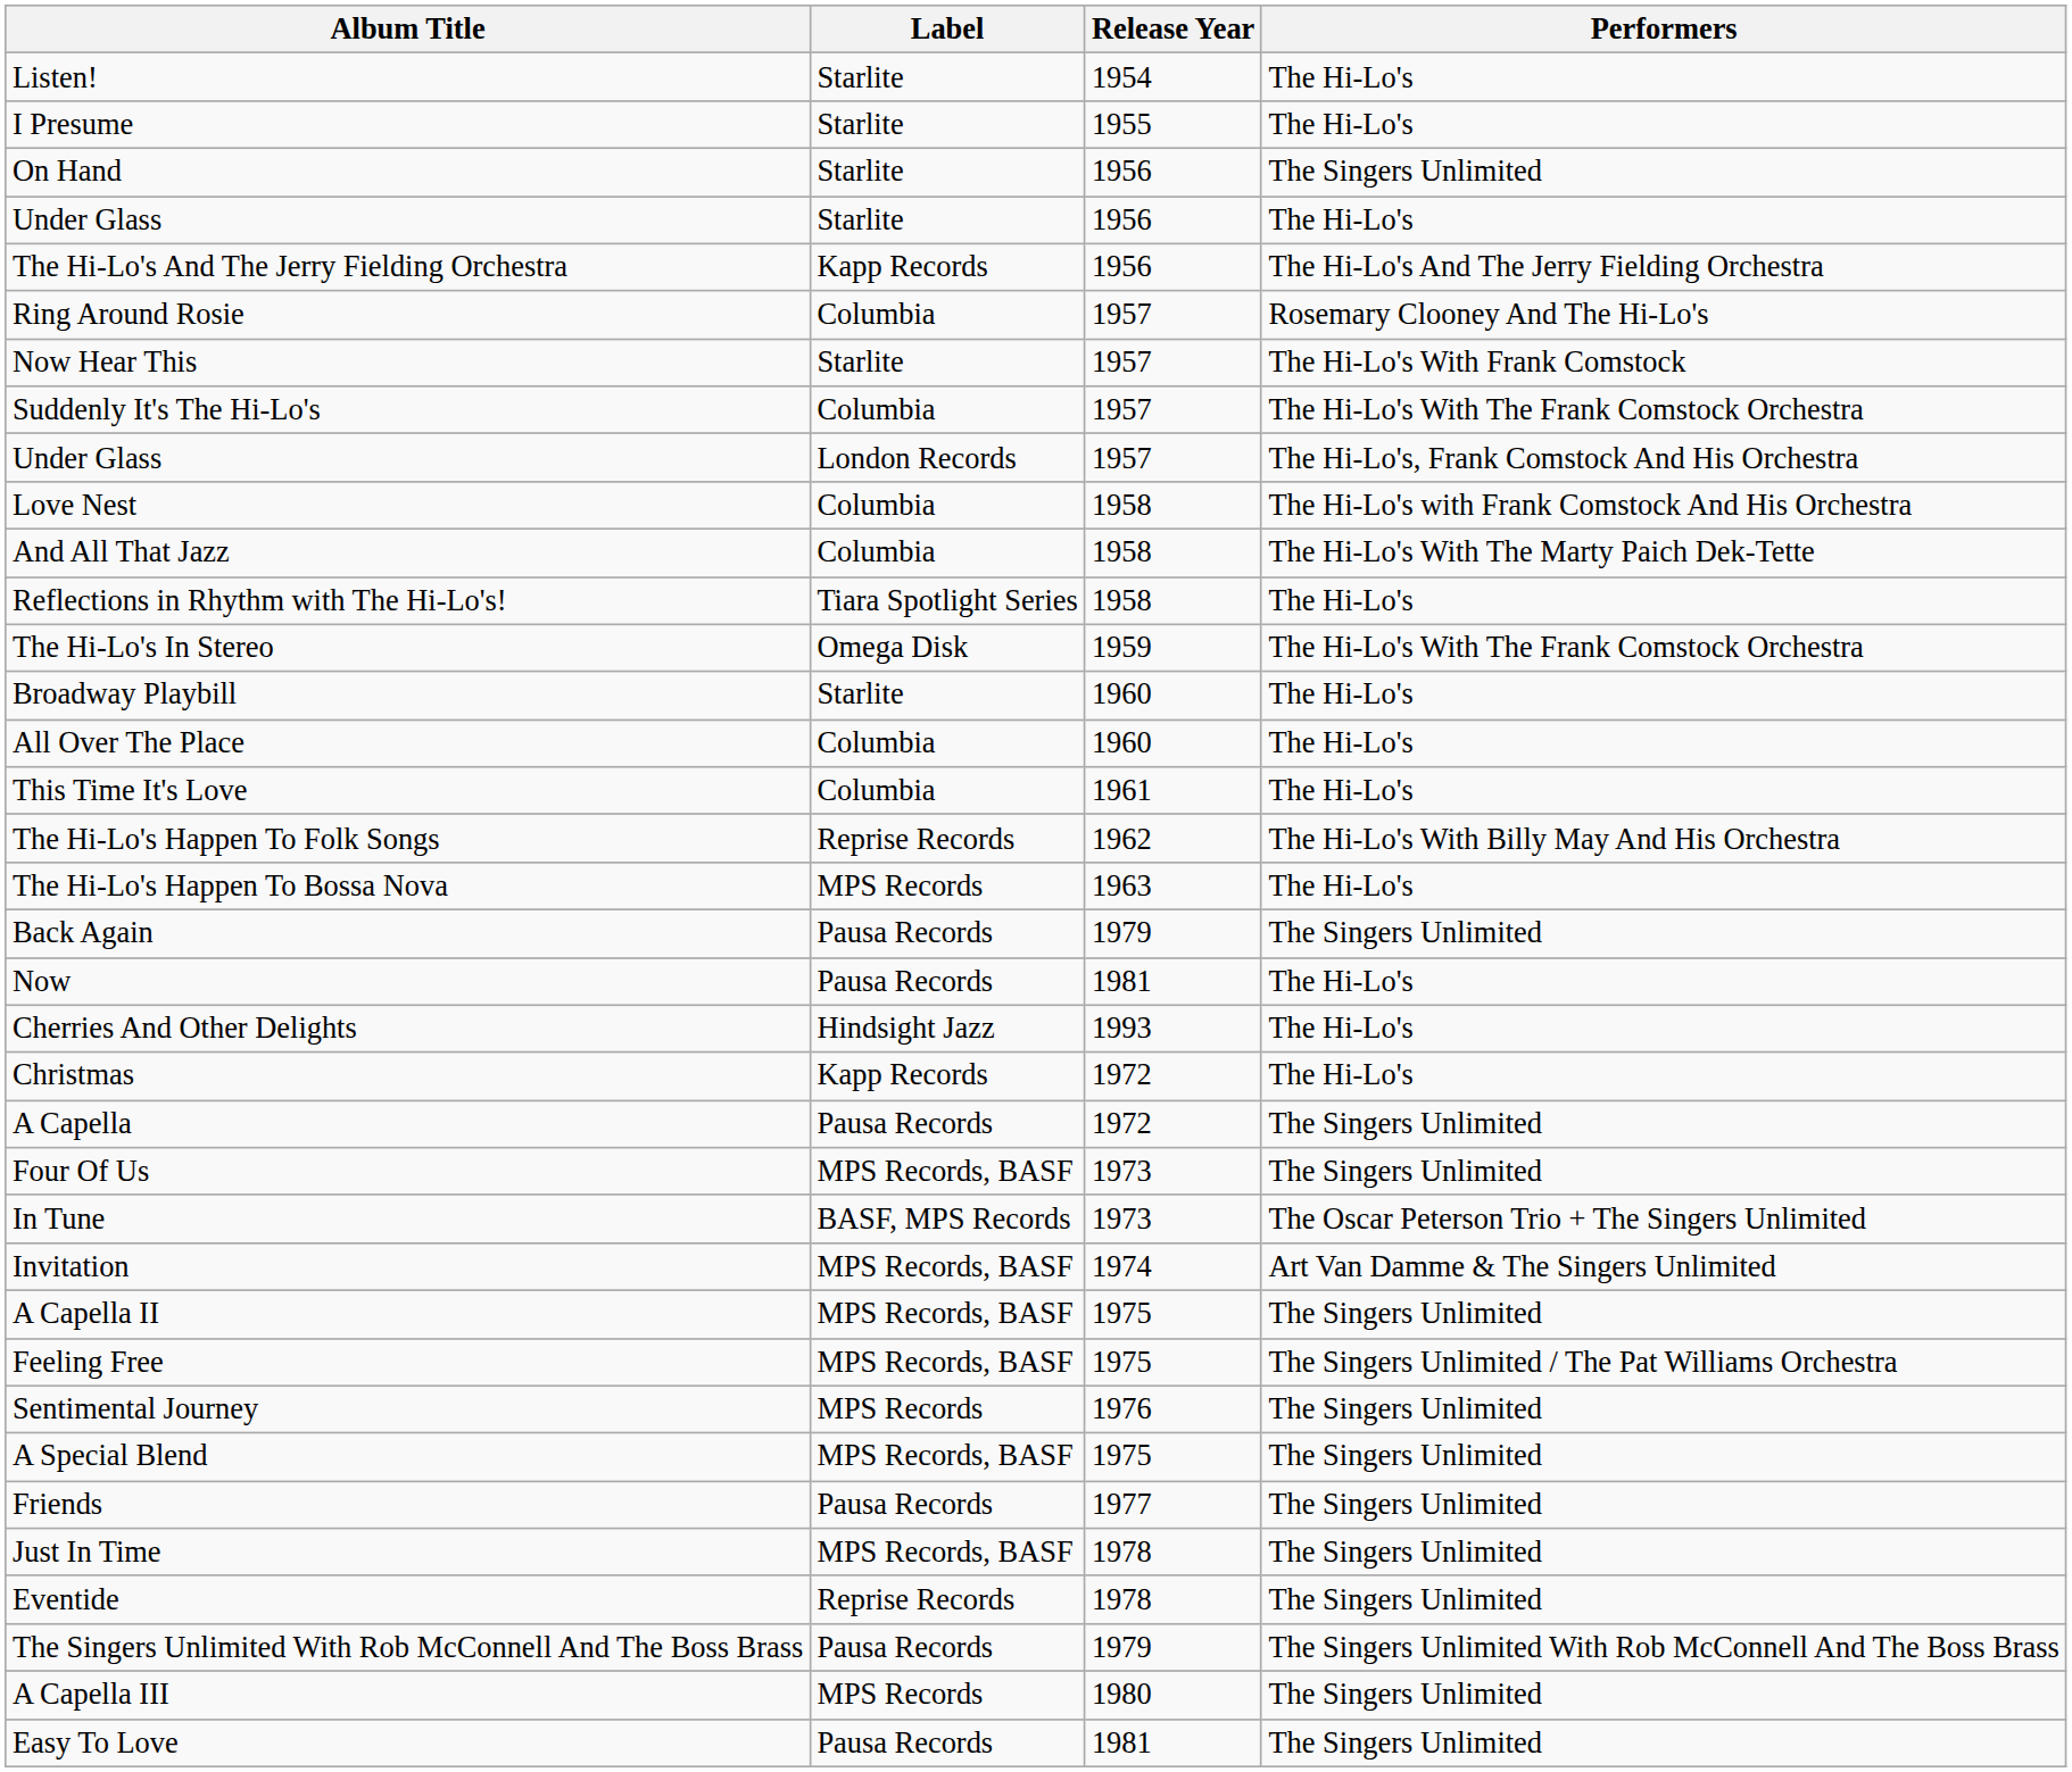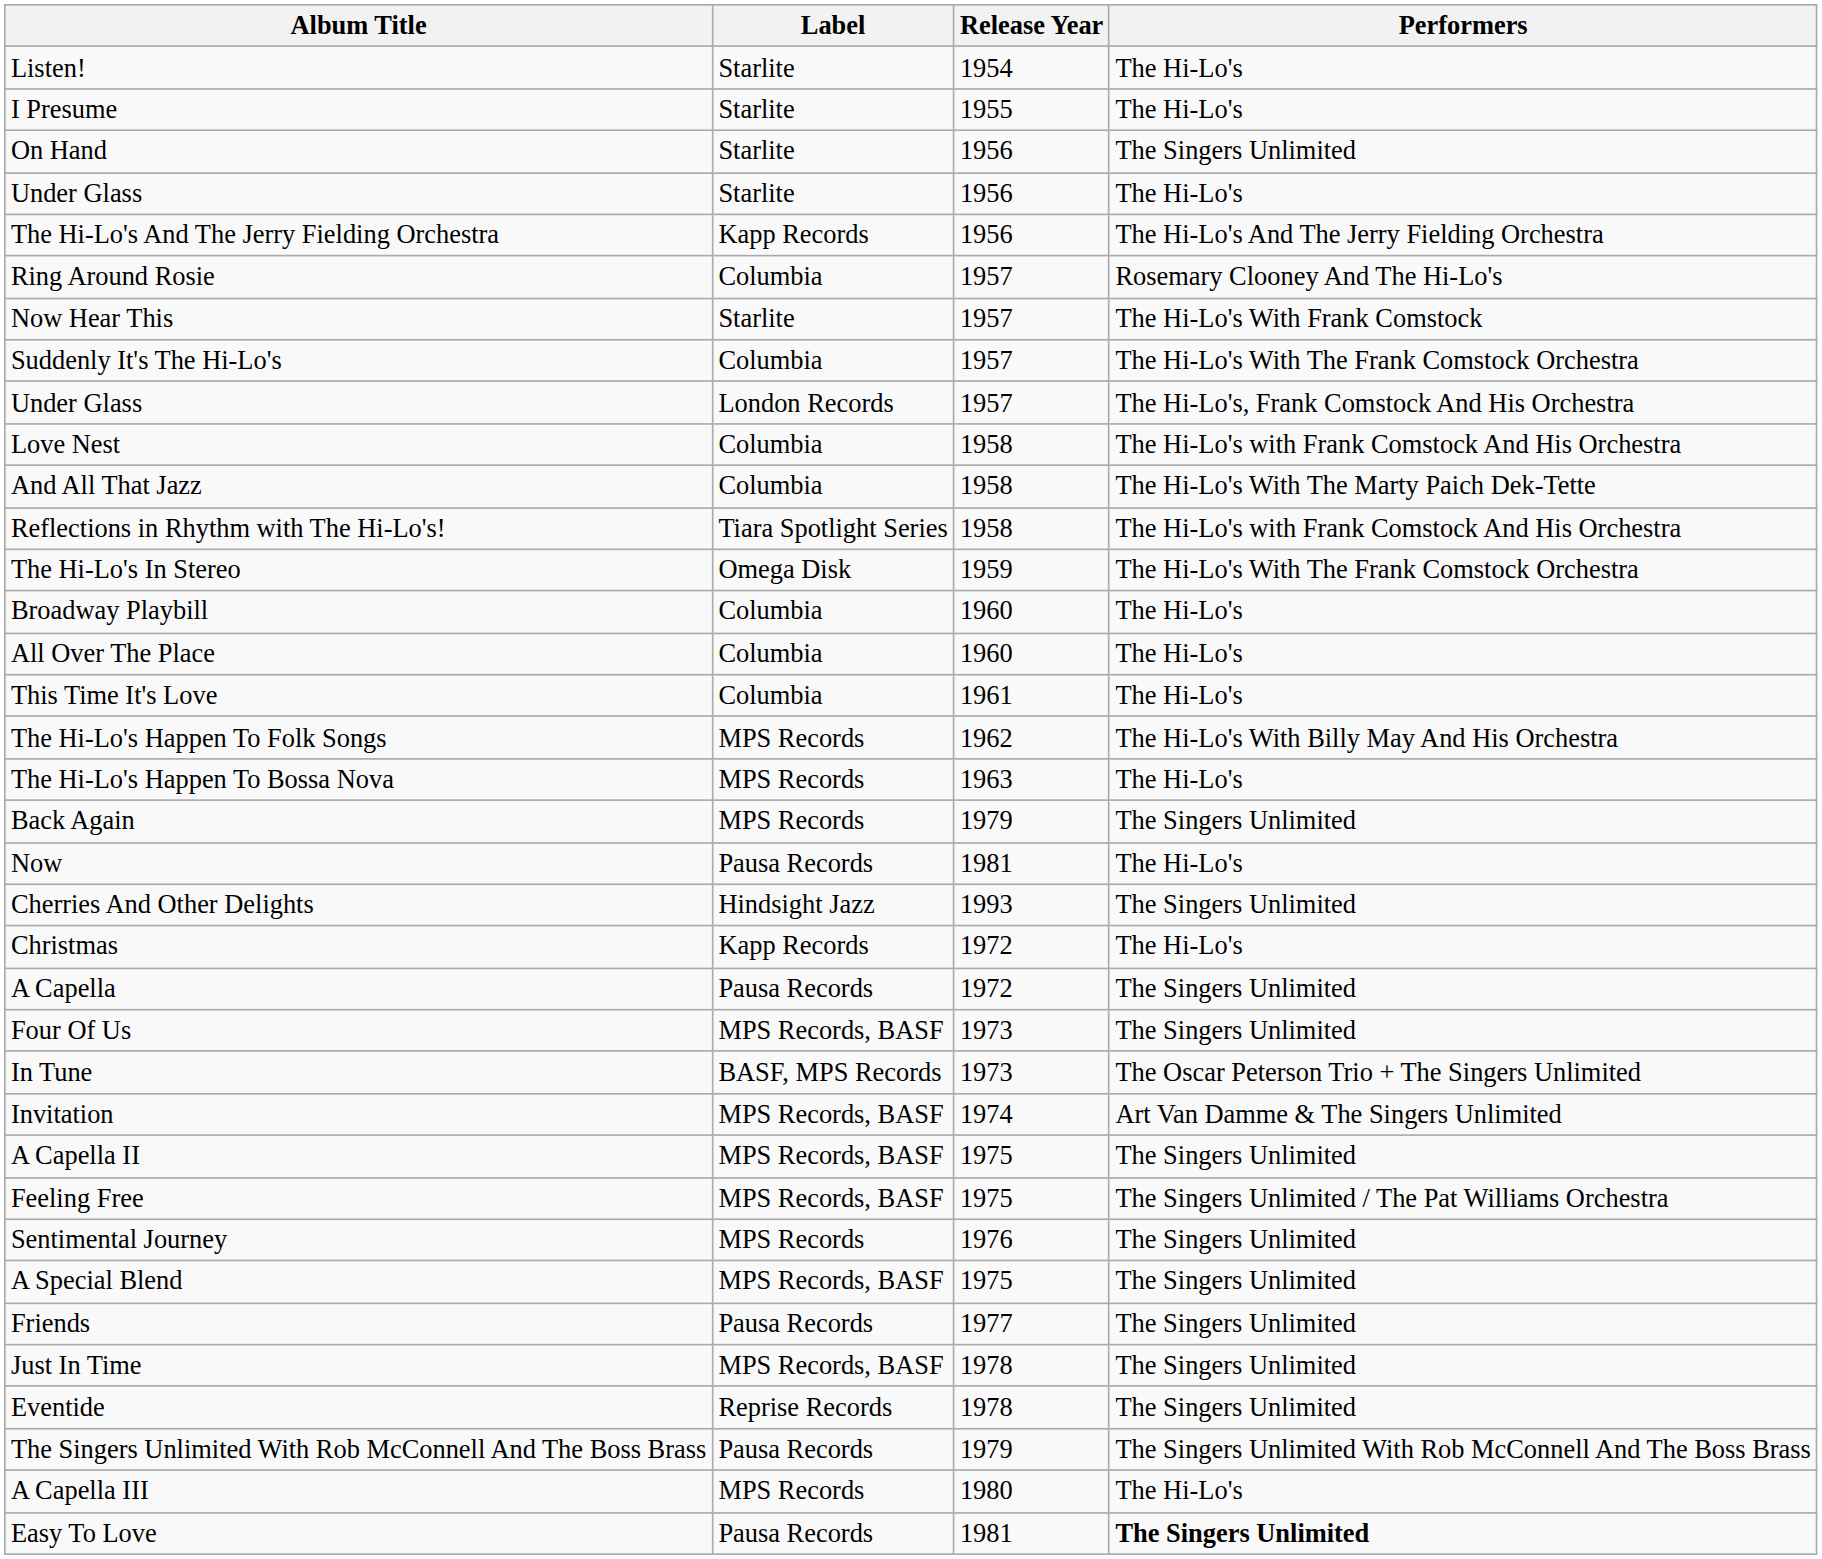Reflections in Rhythm with The Hi-Lo's! | Performers: The Hi-Lo's -> The Hi-Lo's with Frank Comstock And His Orchestra
Broadway Playbill | Label: Starlite -> Columbia
The Hi-Lo's Happen To Folk Songs | Label: Reprise Records -> MPS Records
Back Again | Label: Pausa Records -> MPS Records
Cherries And Other Delights | Performers: The Hi-Lo's -> The Singers Unlimited
A Capella III | Performers: The Singers Unlimited -> The Hi-Lo's
Easy To Love | Performers: normal -> bold
